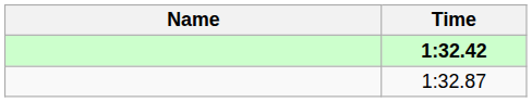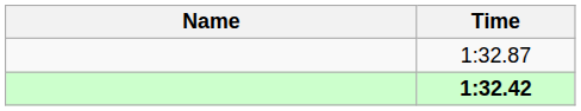rows swapped: 1:32.42 <-> 1:32.87
